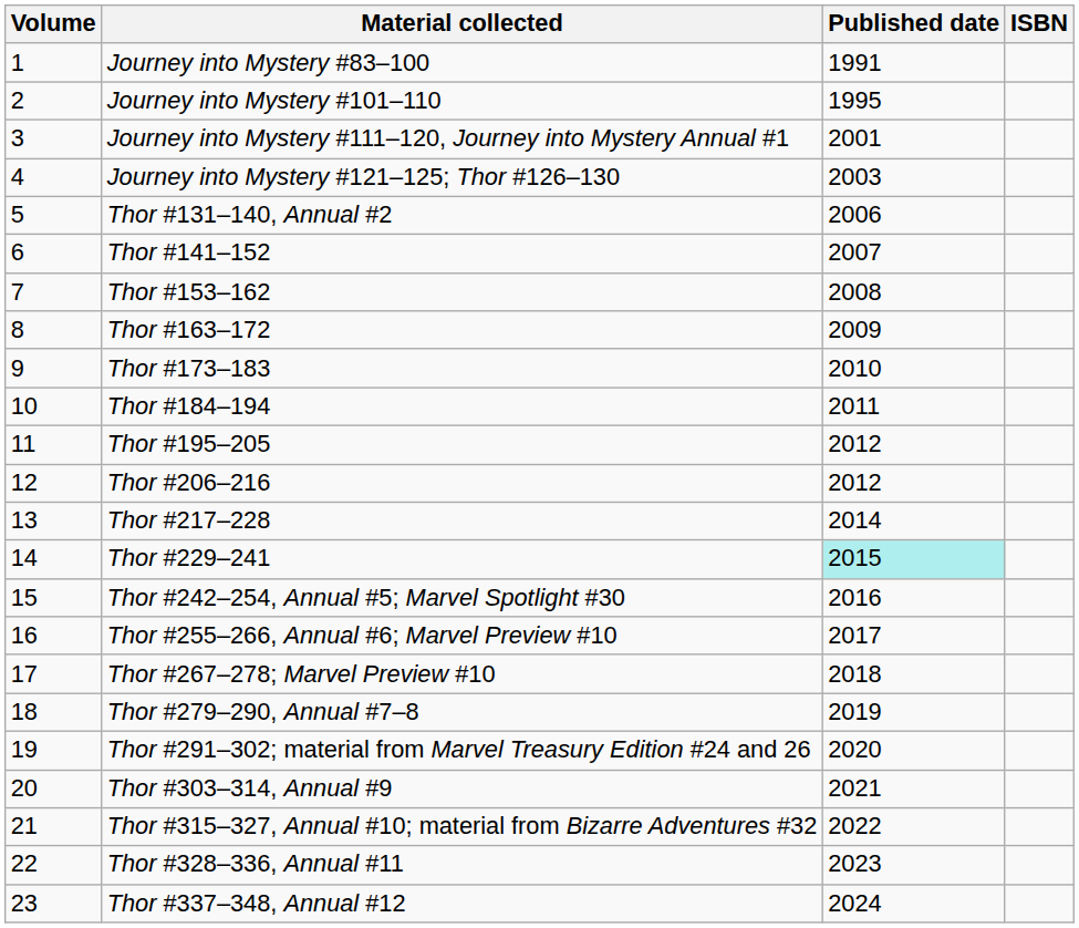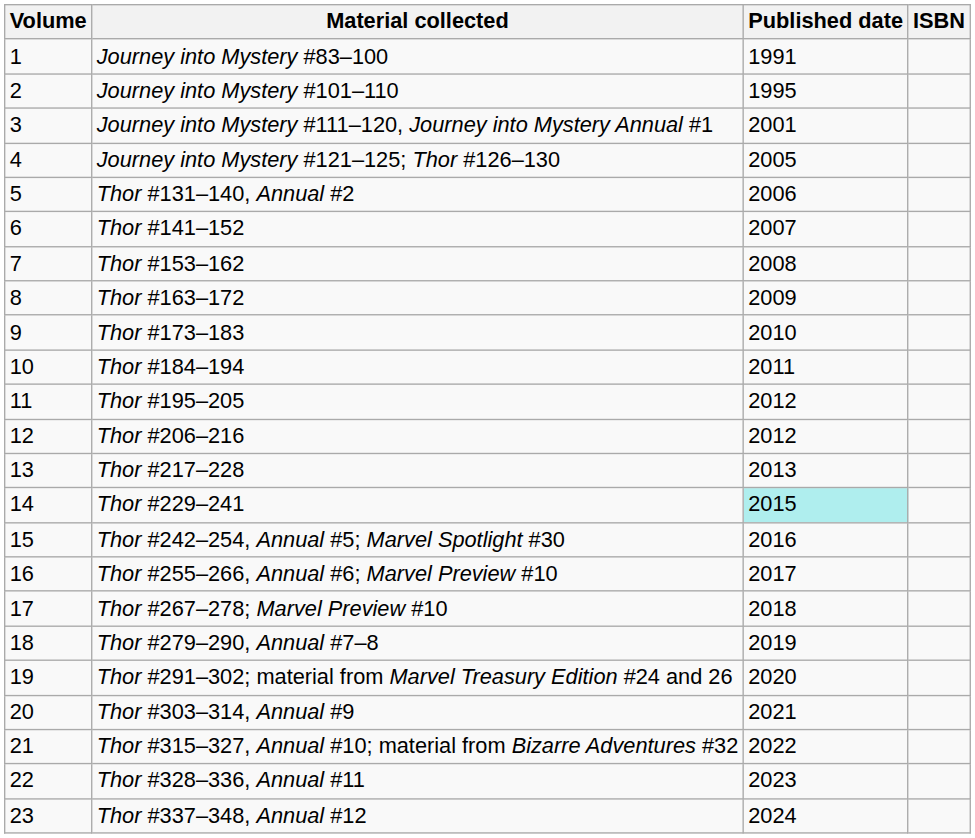Journey into Mystery #121–125; Thor #126–130 | Published date: 2003 -> 2005
Thor #217–228 | Published date: 2014 -> 2013
